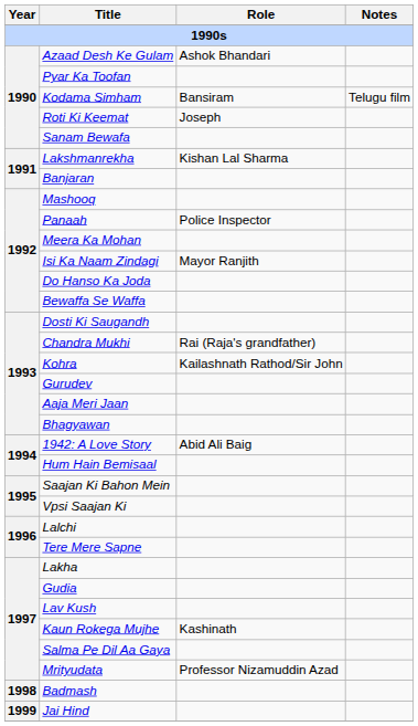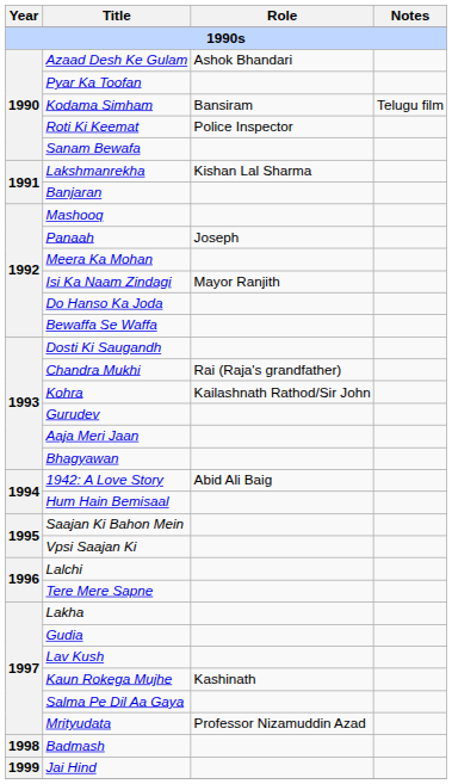Roti Ki Keemat | Role: Joseph -> Police Inspector
Panaah | Role: Police Inspector -> Joseph
